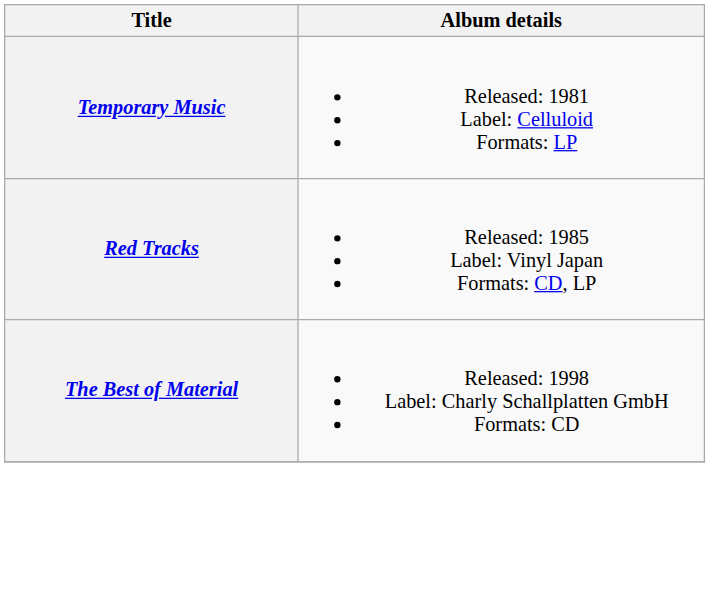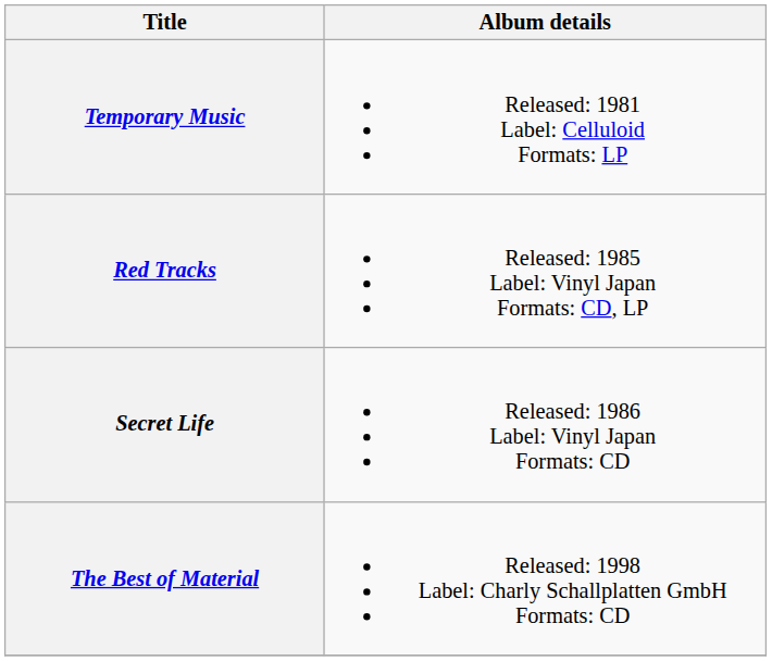+ row: Secret Life | Released: 1986 Label: Vinyl Japan Formats: CD
